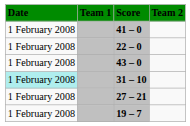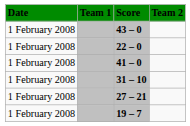rows swapped: 43 – 0 <-> 41 – 0
31 – 10 | Date: paleturquoise background -> no background
